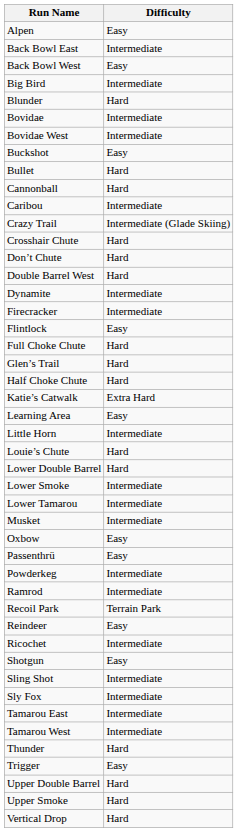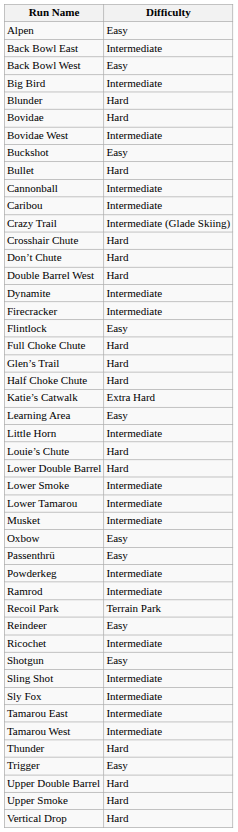Bovidae | Difficulty: Intermediate -> Hard
Cannonball | Difficulty: Hard -> Intermediate
